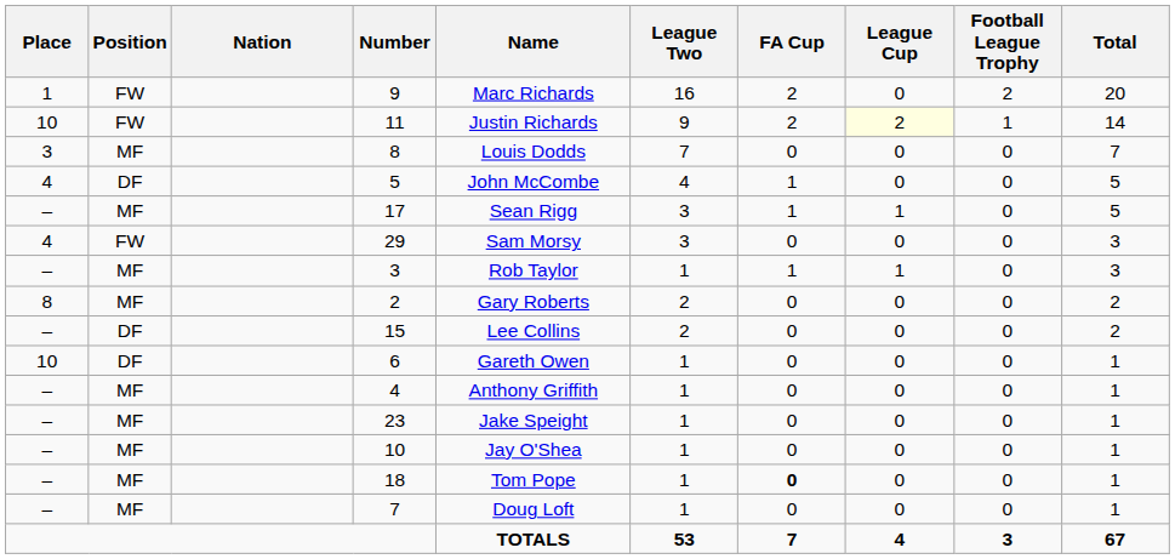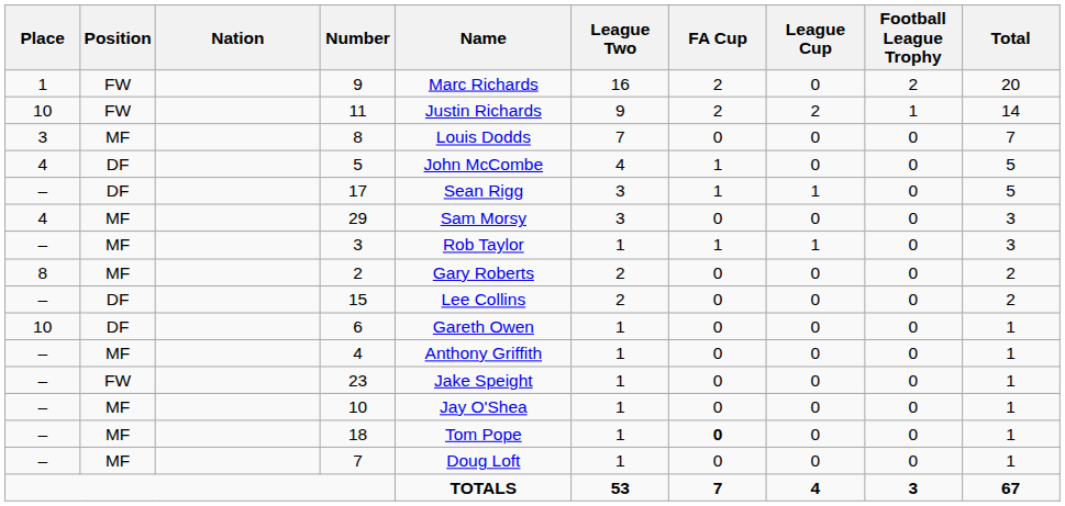11 | League Cup: lightyellow background -> no background
17 | Position: MF -> DF
29 | Position: FW -> MF
23 | Position: MF -> FW
